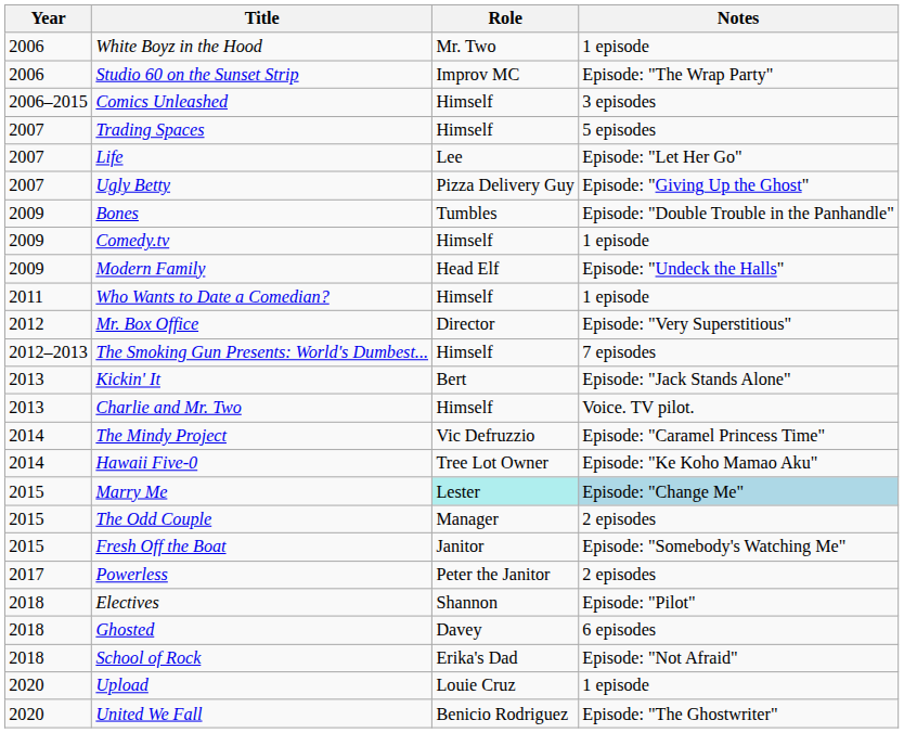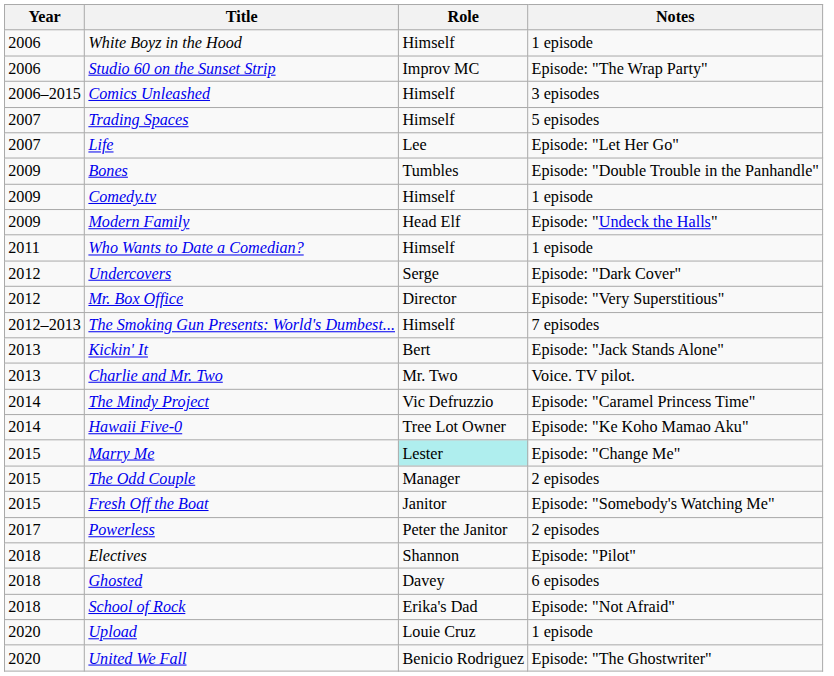White Boyz in the Hood | Role: Mr. Two -> Himself
- row: 2007 | Ugly Betty | Pizza Delivery Guy | Episode: "Giving Up the Ghost"
+ row: 2012 | Undercovers | Serge | Episode: "Dark Cover"
Charlie and Mr. Two | Role: Himself -> Mr. Two
Marry Me | Notes: lightblue background -> no background
